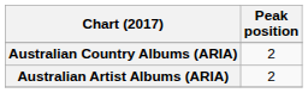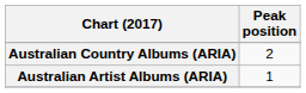Australian Artist Albums (ARIA) | Peak position: 2 -> 1
